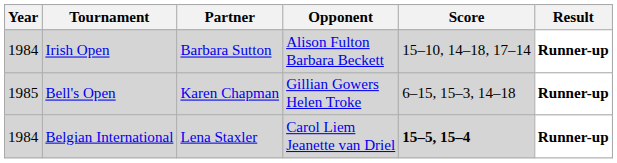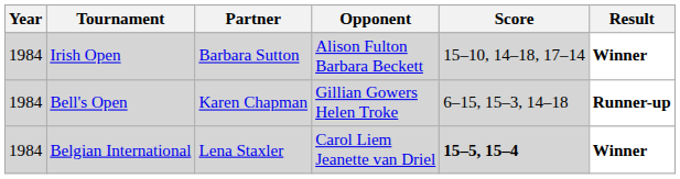Irish Open | Result: Runner-up -> Winner
Bell's Open | Year: 1985 -> 1984
Belgian International | Result: Runner-up -> Winner
